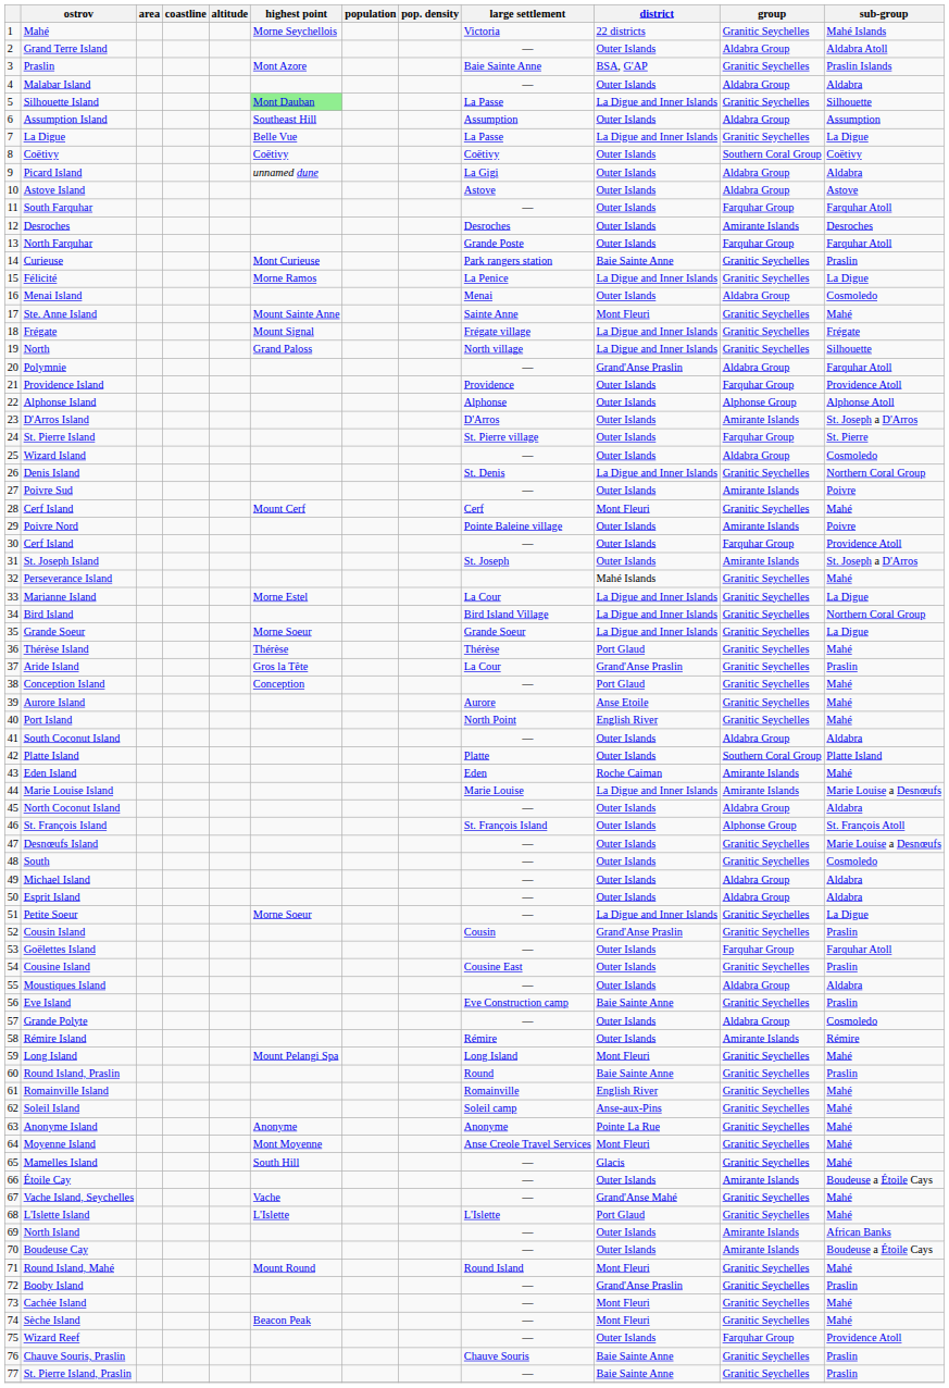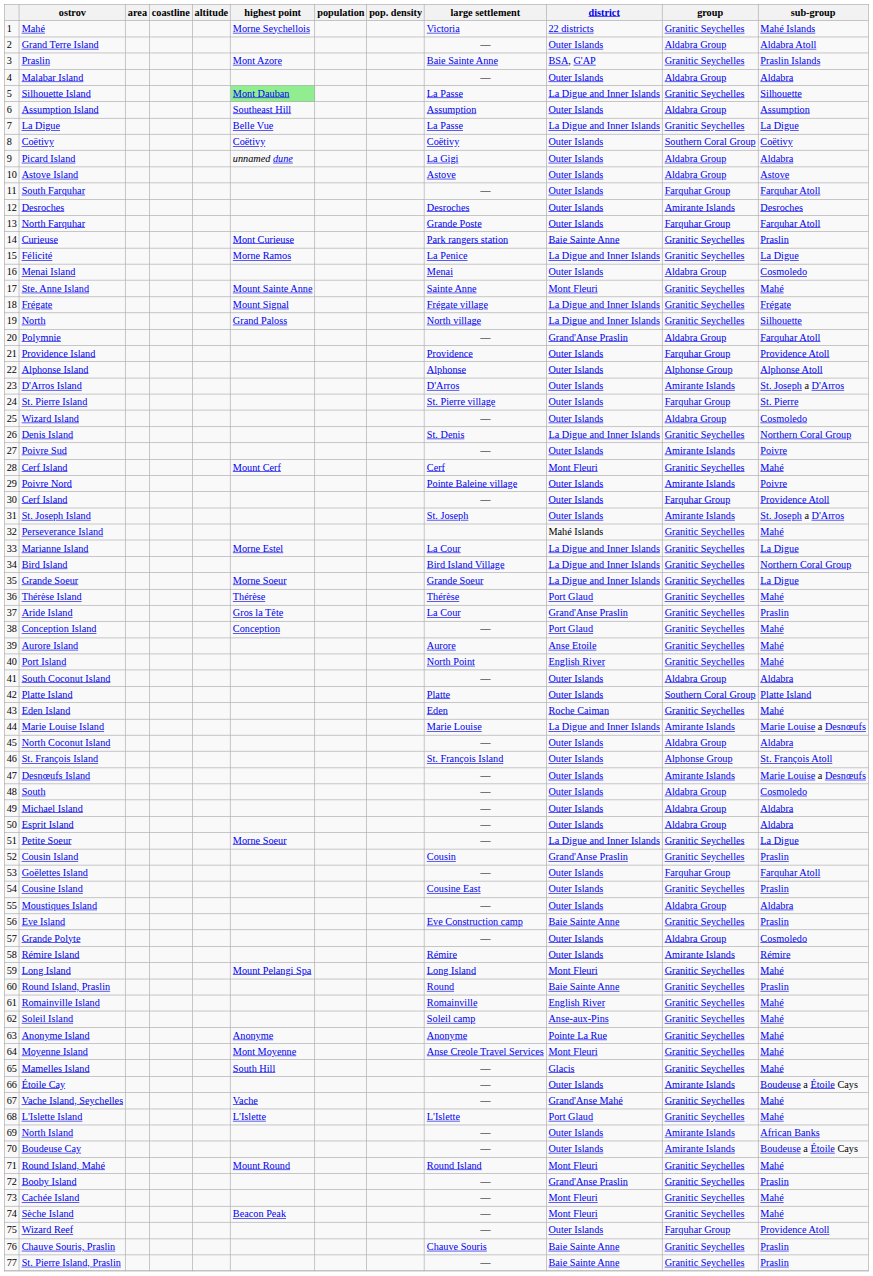Eden Island | group: Amirante Islands -> Granitic Seychelles
Desnœufs Island | group: Granitic Seychelles -> Amirante Islands
South | group: Granitic Seychelles -> Aldabra Group
